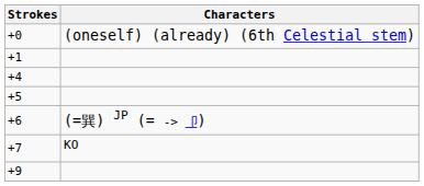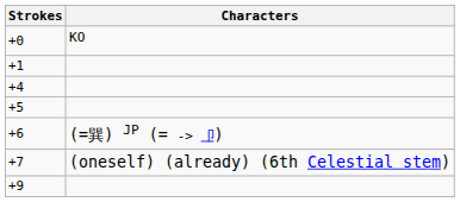+0 | Characters: (oneself) (already) (6th Celestial stem) -> KO
+7 | Characters: KO -> (oneself) (already) (6th Celestial stem)
